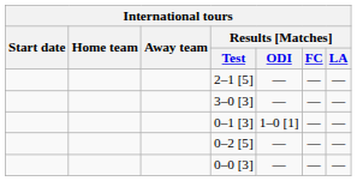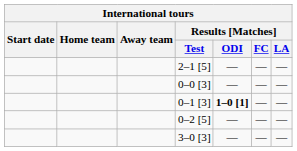rows swapped: 3–0 [3] <-> 0–0 [3]
0–1 [3] | Results [Matches] / ODI: normal -> bold
